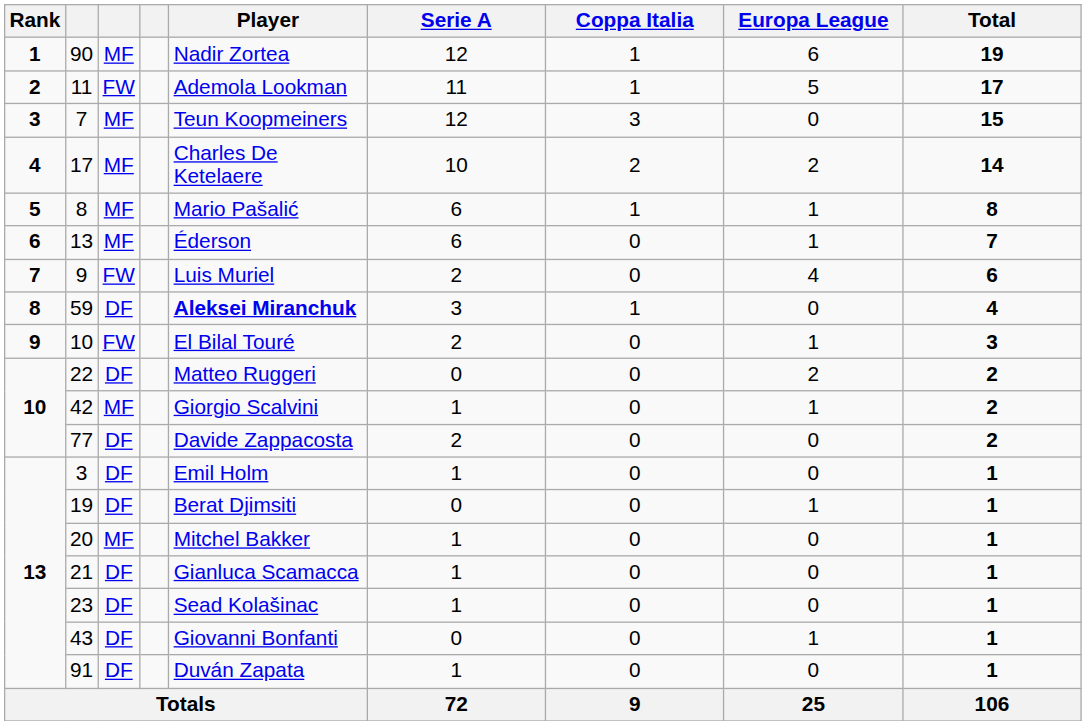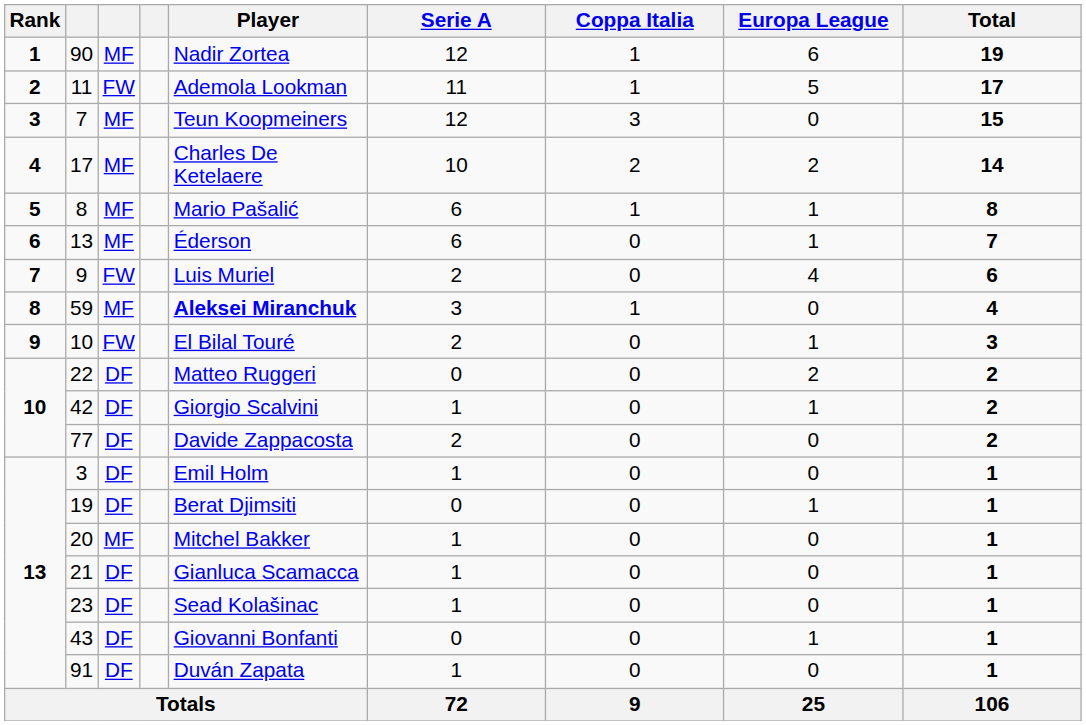59 | column 3: DF -> MF
42 | column 3: MF -> DF
